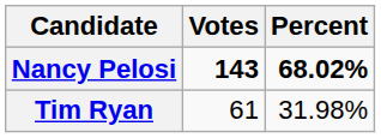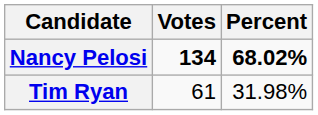Nancy Pelosi | Votes: 143 -> 134
